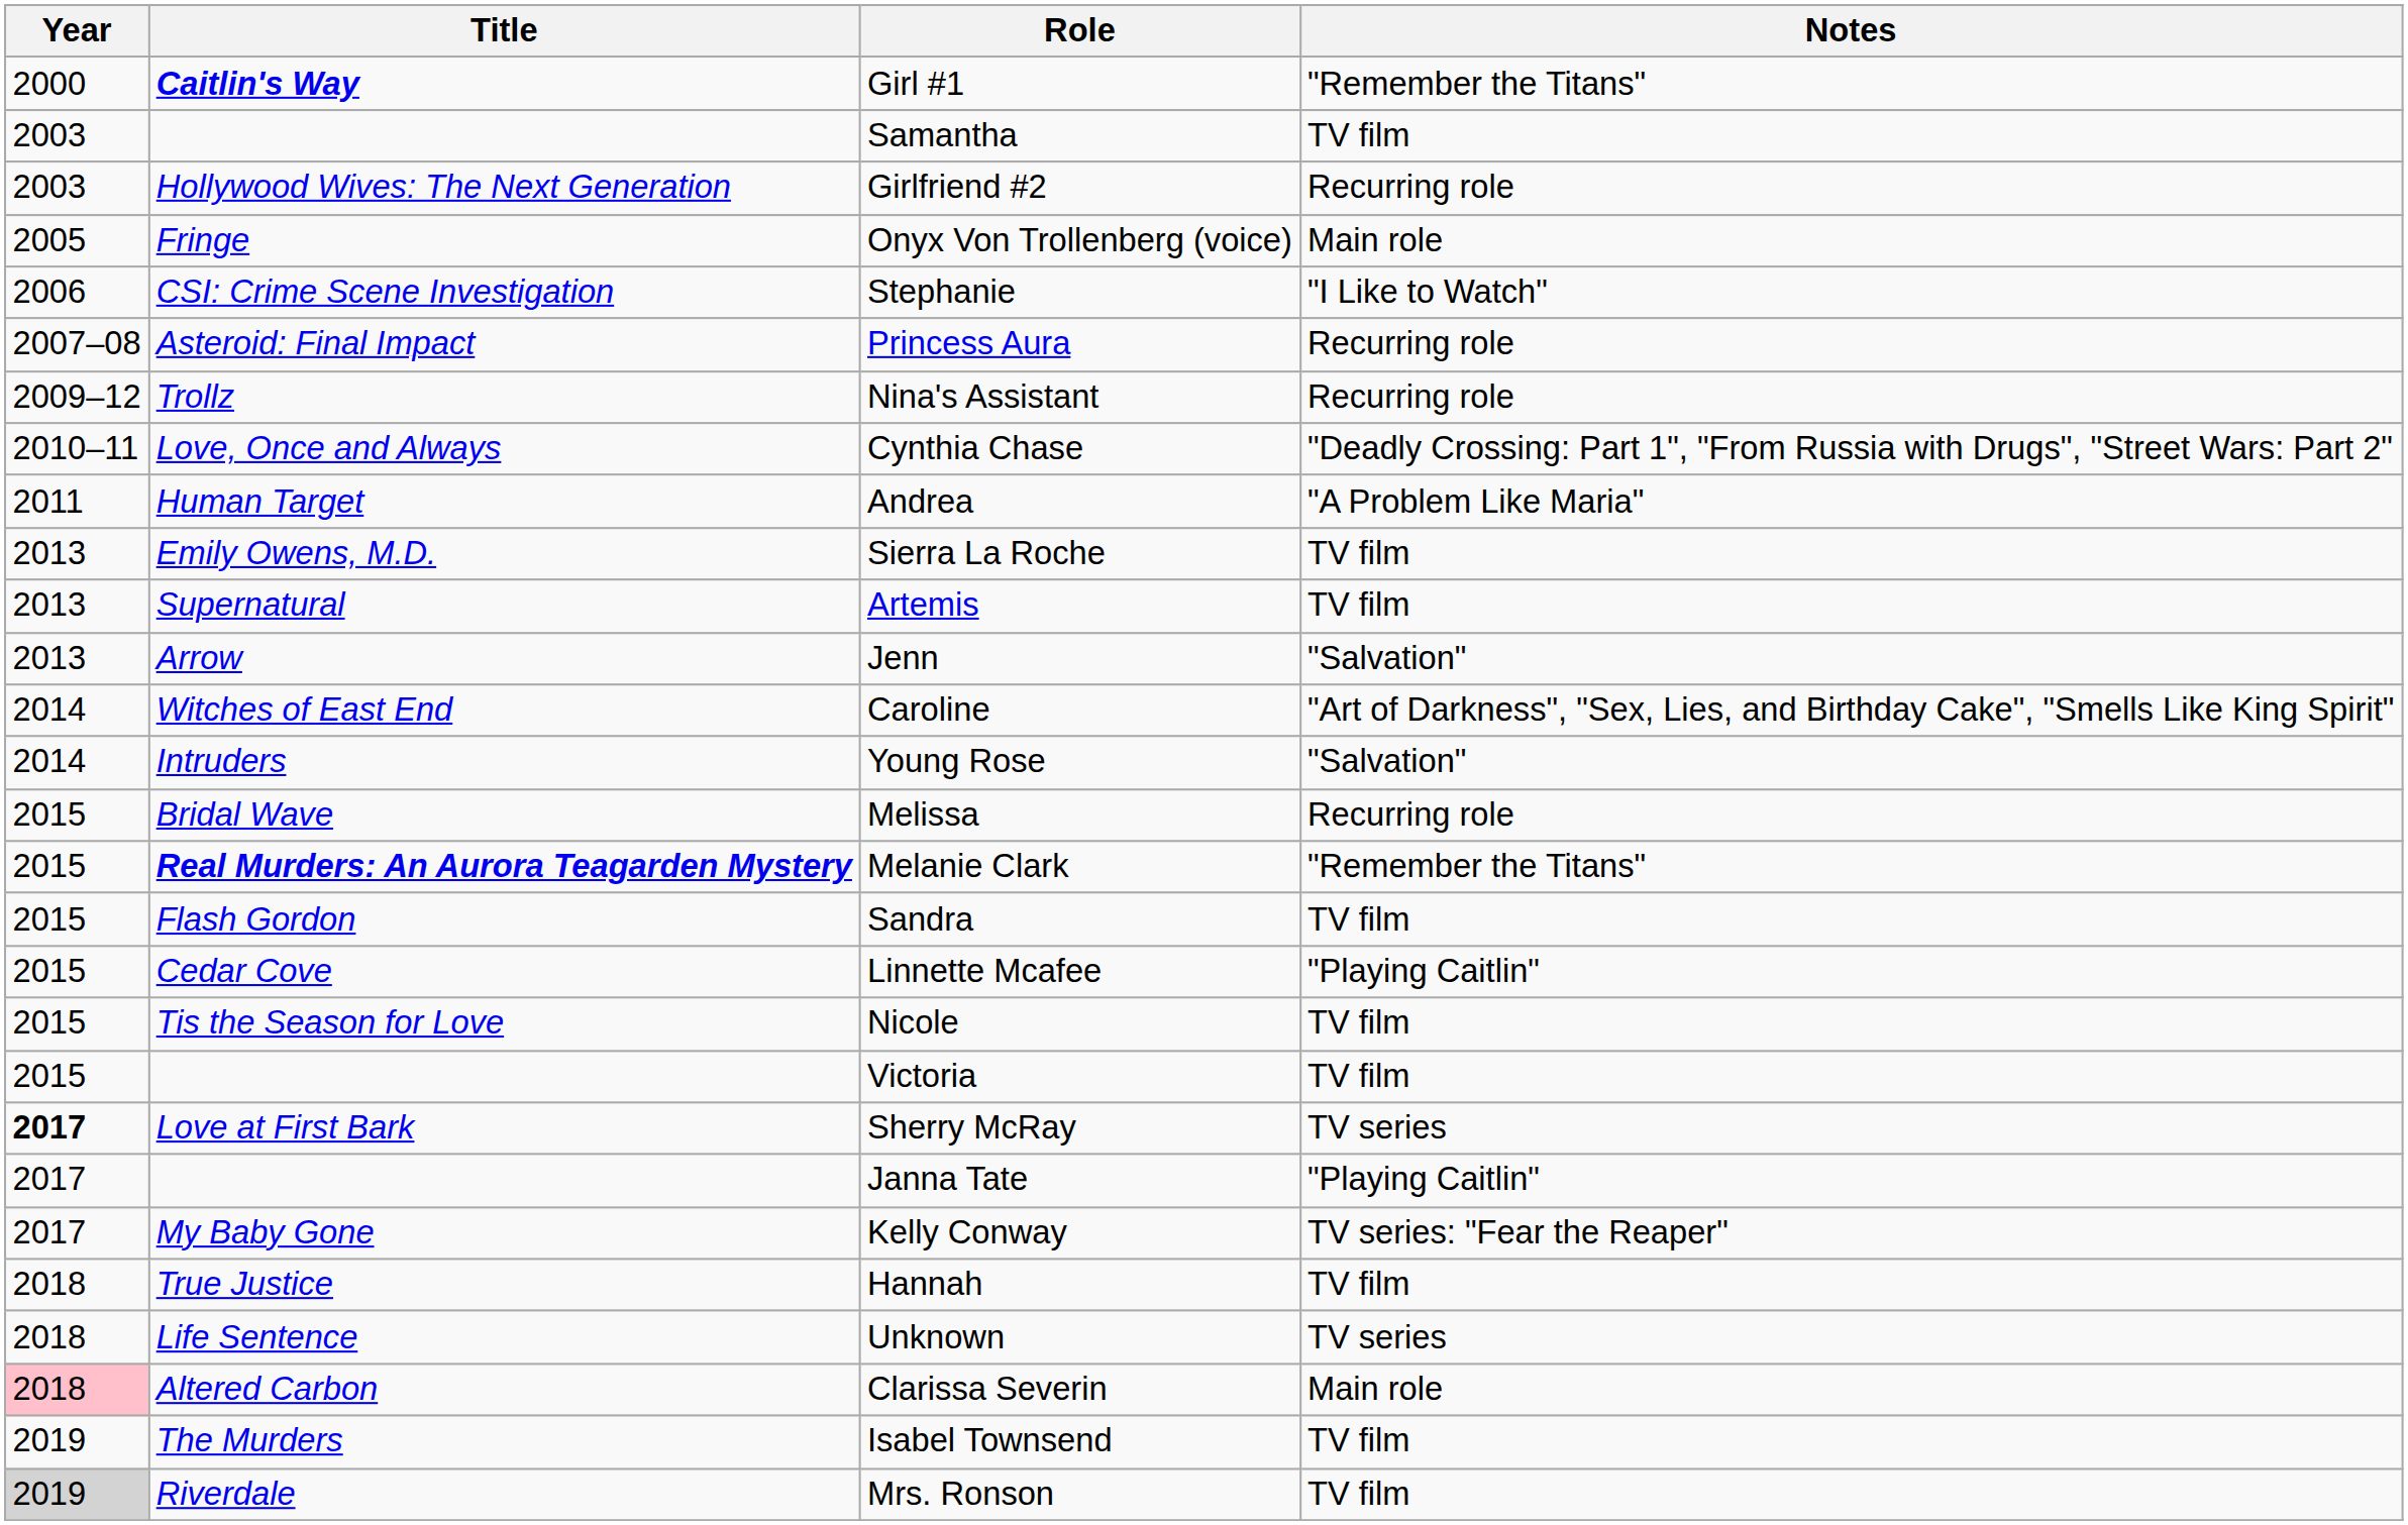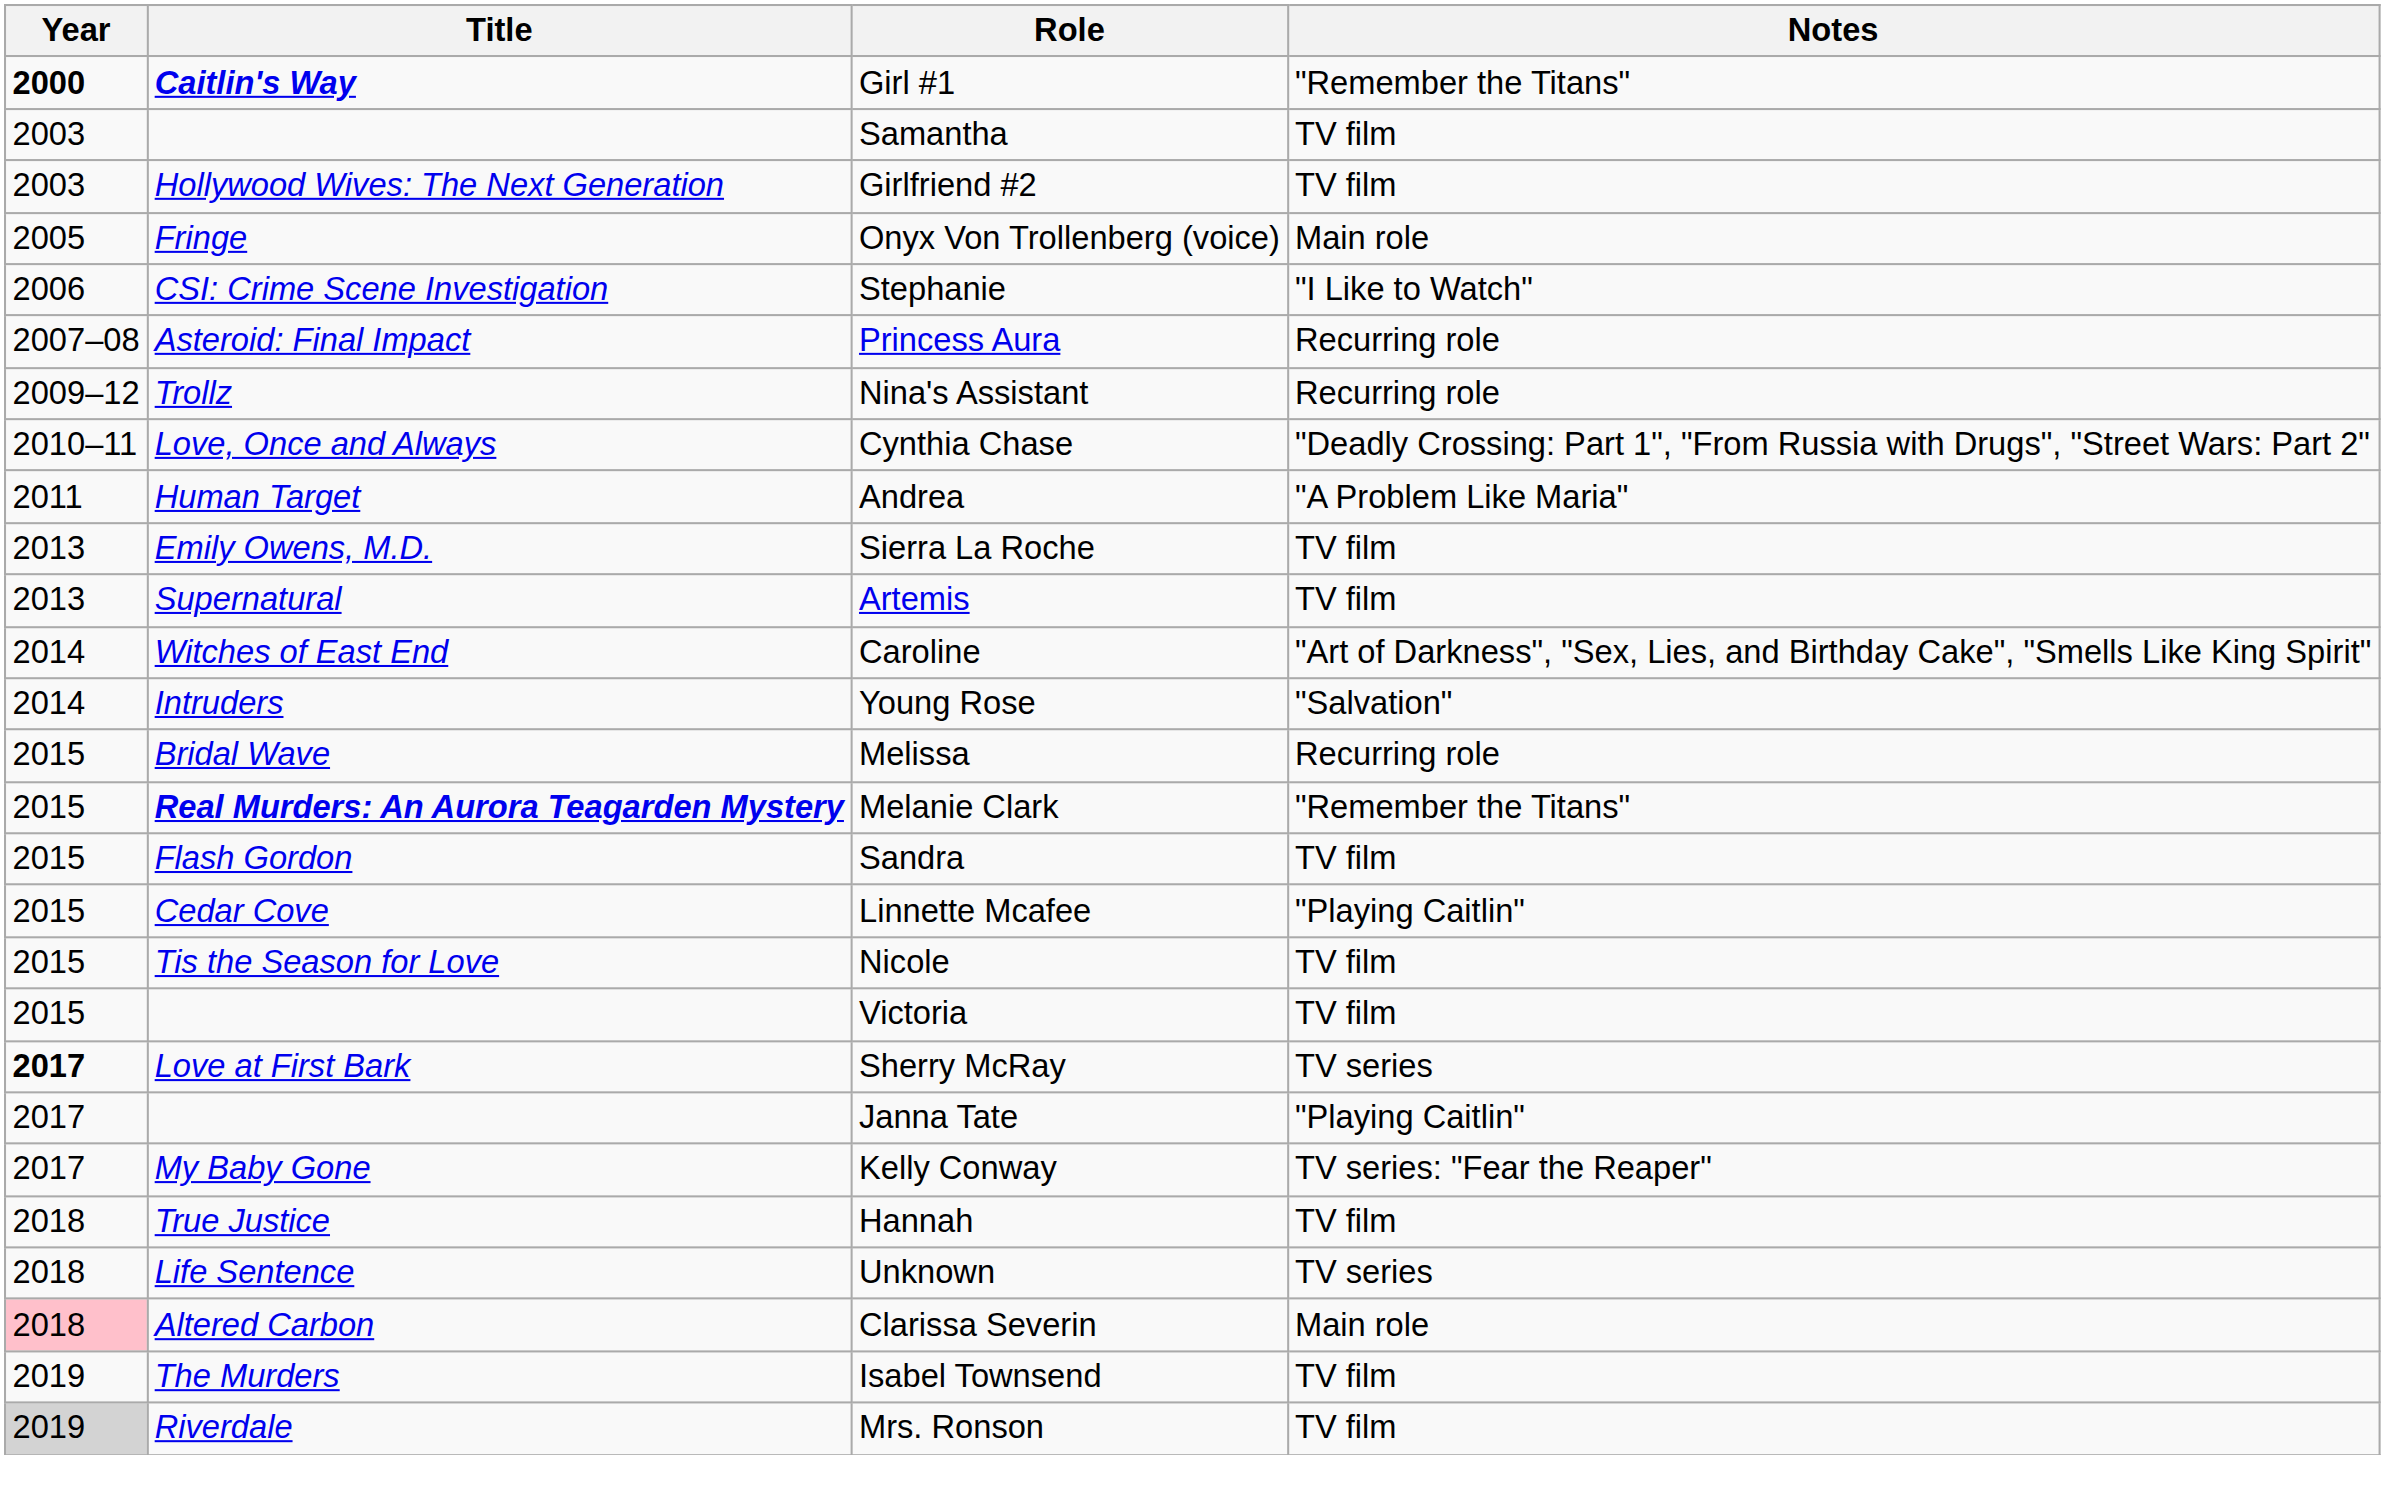Girl #1 | Year: normal -> bold
Girlfriend #2 | Notes: Recurring role -> TV film
- row: 2013 | Arrow | Jenn | "Salvation"
